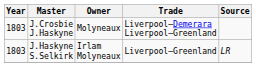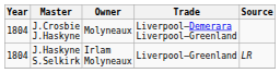J.Crosbie J.Haskyne | Year: 1803 -> 1804
J.Haskyne S.Selkirk | Year: 1803 -> 1804
